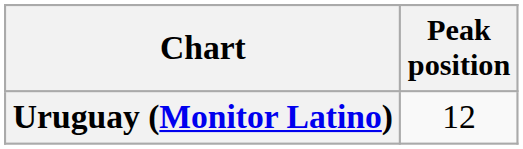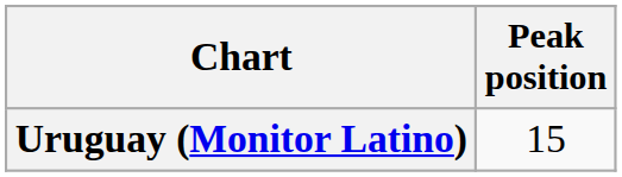Uruguay (Monitor Latino) | Peak position: 12 -> 15
